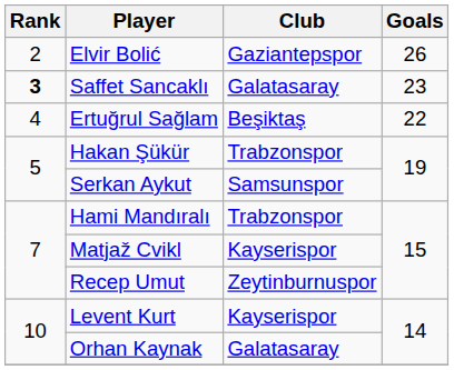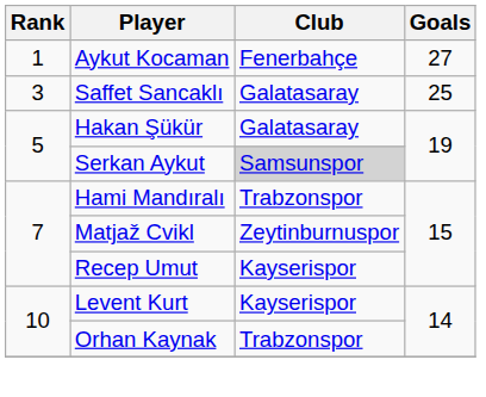+ row: 1 | Aykut Kocaman | Fenerbahçe | 27
- row: 2 | Elvir Bolić | Gaziantepspor | 26
Saffet Sancaklı | Rank: bold -> normal
Saffet Sancaklı | Goals: 23 -> 25
- row: 4 | Ertuğrul Sağlam | Beşiktaş | 22
Hakan Şükür | Club: Trabzonspor -> Galatasaray
Serkan Aykut | Club: no background -> lightgrey background
Matjaž Cvikl | Club: Kayserispor -> Zeytinburnuspor
Recep Umut | Club: Zeytinburnuspor -> Kayserispor
Orhan Kaynak | Club: Galatasaray -> Trabzonspor
